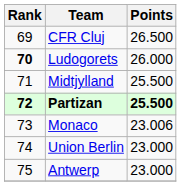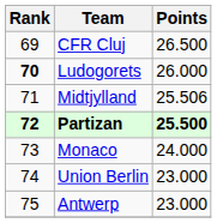Midtjylland | Points: 25.500 -> 25.506
Monaco | Points: 23.006 -> 24.000
